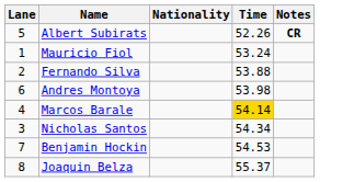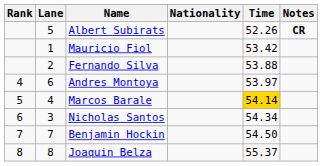+ column: Rank | 4 | 5 | 6 | 7 | 8
Mauricio Fiol | Time: 53.24 -> 53.42
Andres Montoya | Time: 53.98 -> 53.97
Benjamin Hockin | Time: 54.53 -> 54.50
